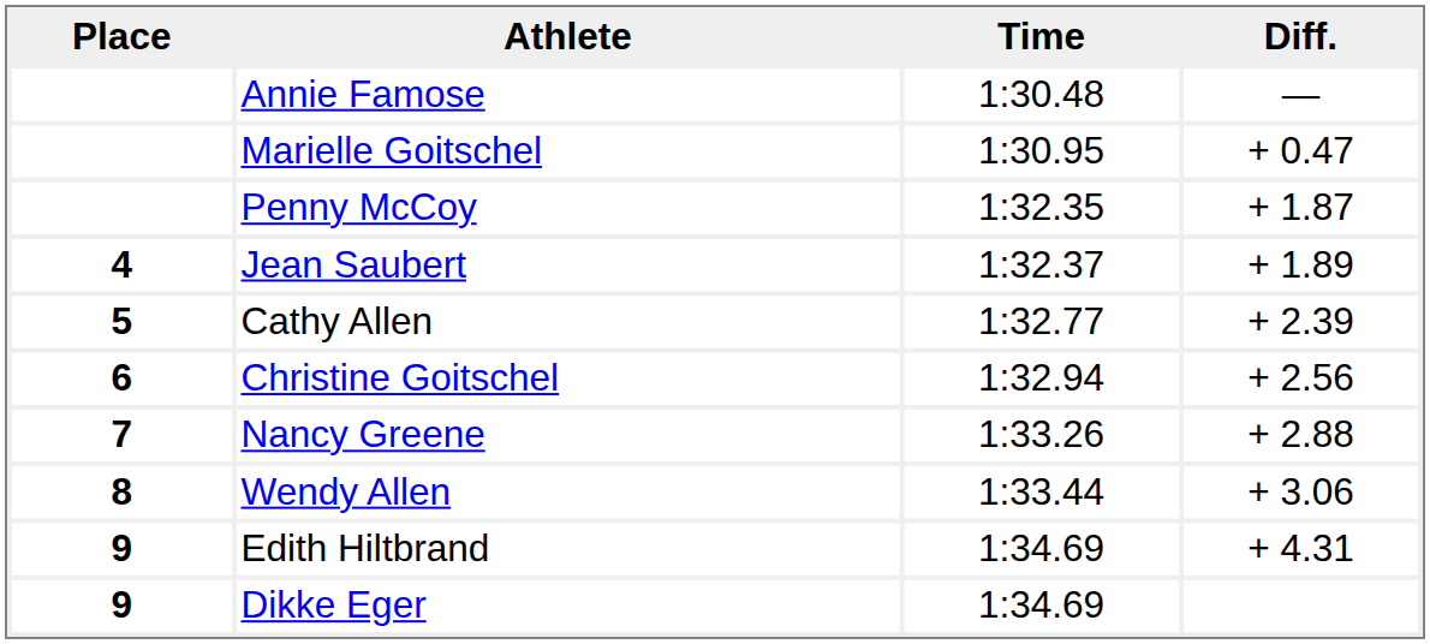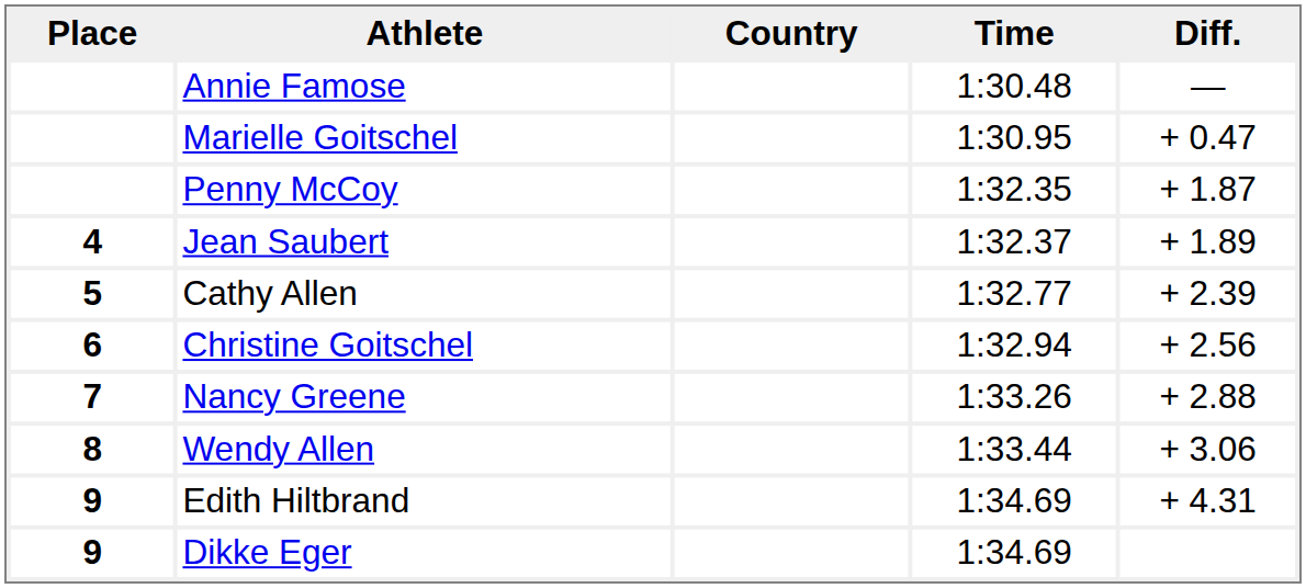+ column: Country
